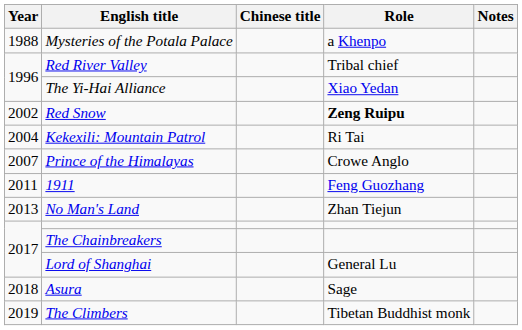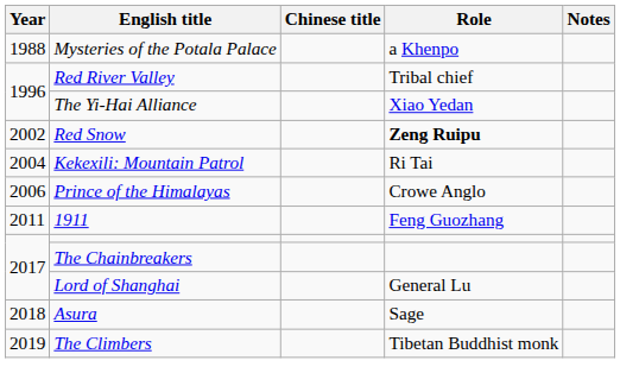Prince of the Himalayas | Year: 2007 -> 2006
- row: 2013 | No Man's Land | Zhan Tiejun
